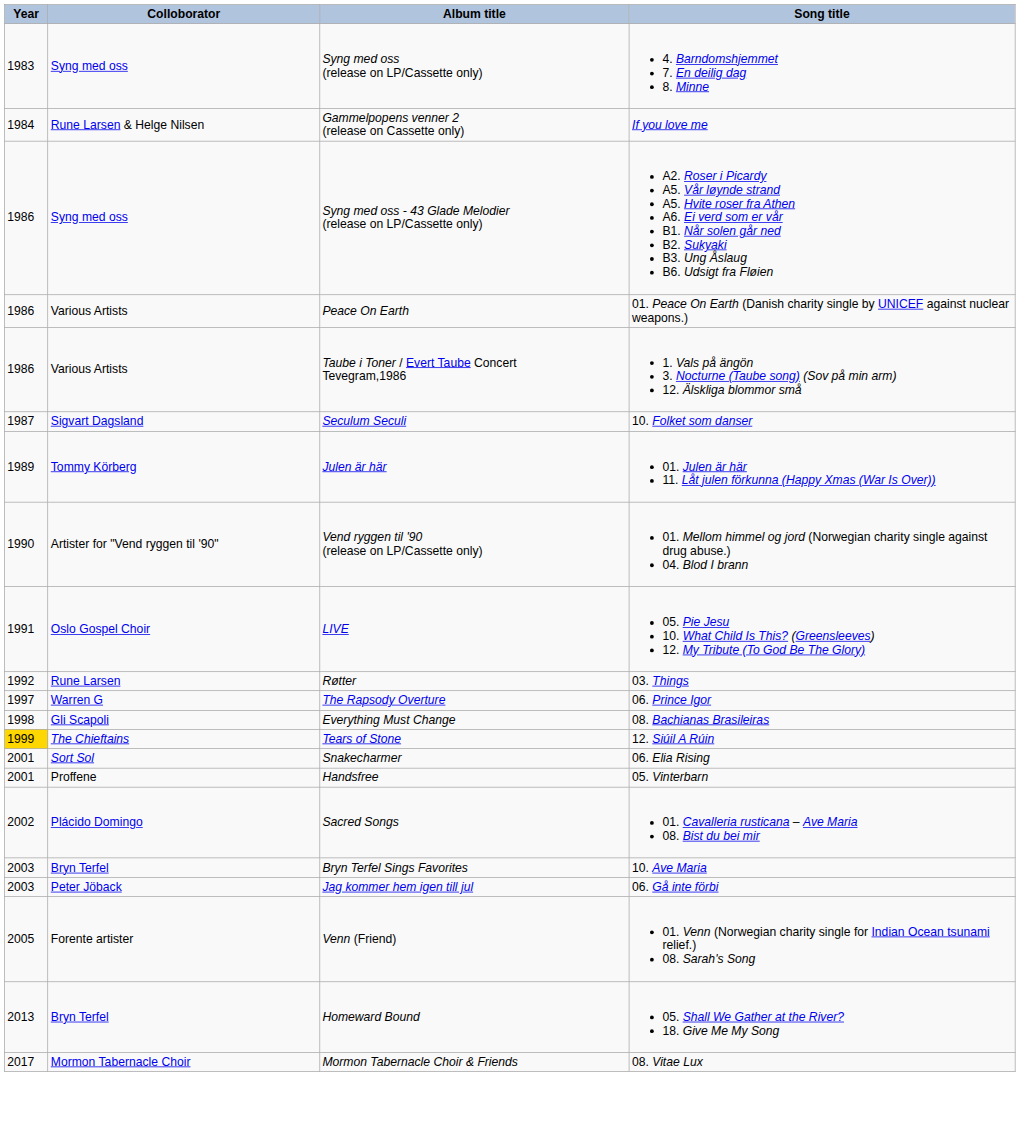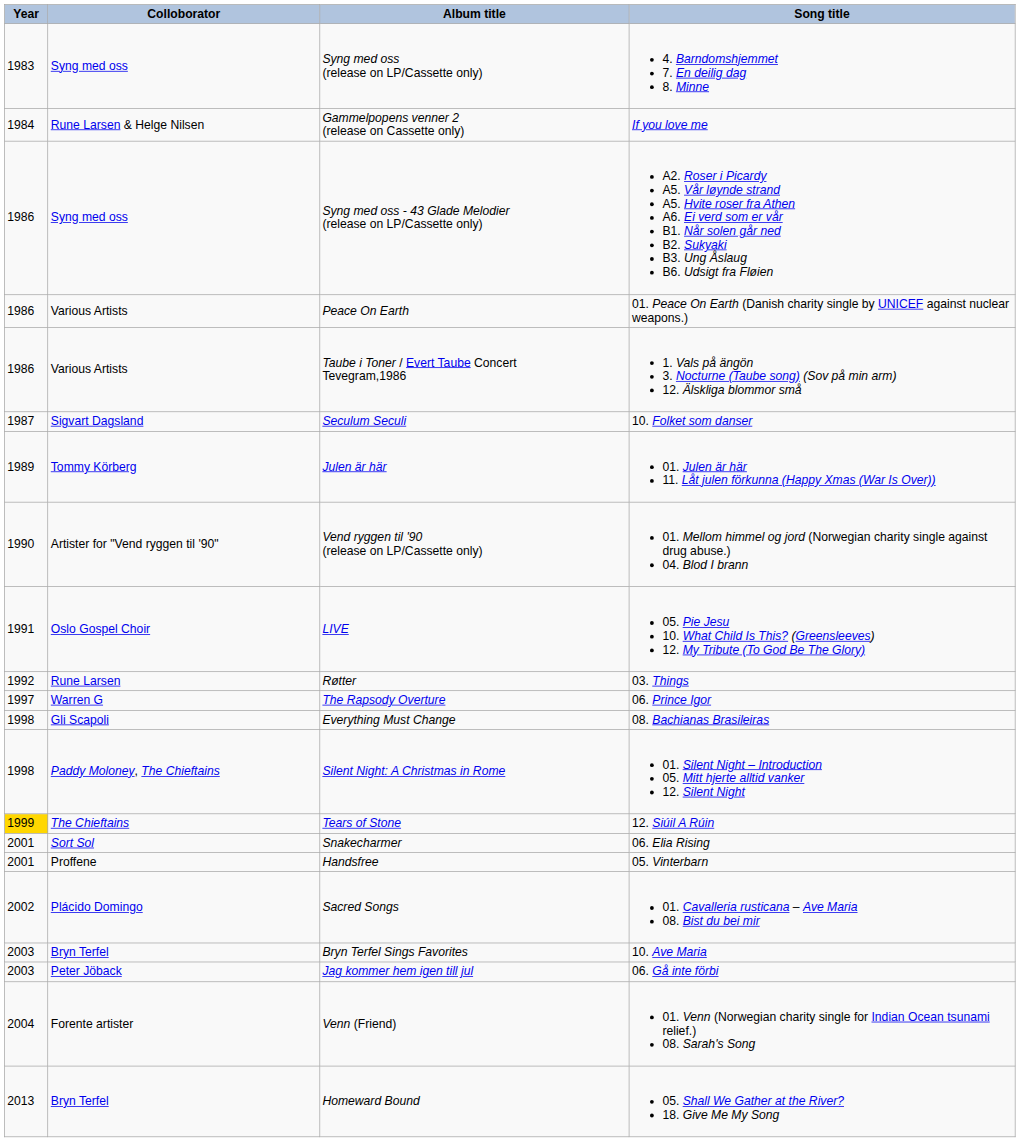+ row: 1998 | Paddy Moloney, The Chieftains | Silent Night: A Christmas in Rome | 01. Silent Night – Introduction 05. Mitt hjerte alltid vanker 12. Silent Night
Venn (Friend) | Year: 2005 -> 2004
- row: 2017 | Mormon Tabernacle Choir | Mormon Tabernacle Choir & Friends | 08. Vitae Lux
